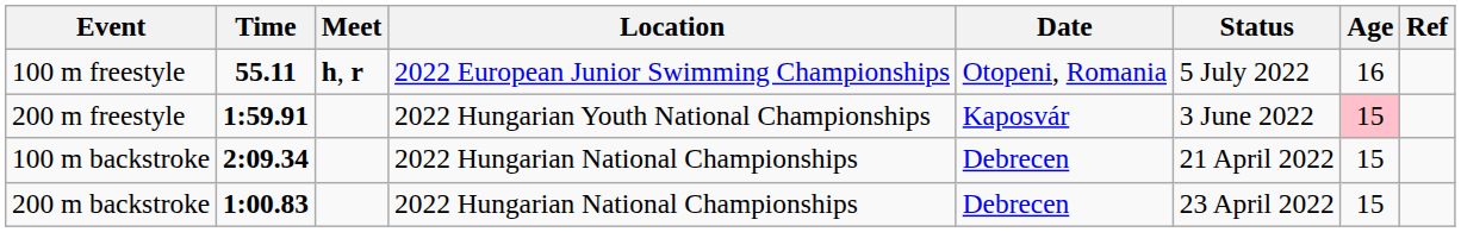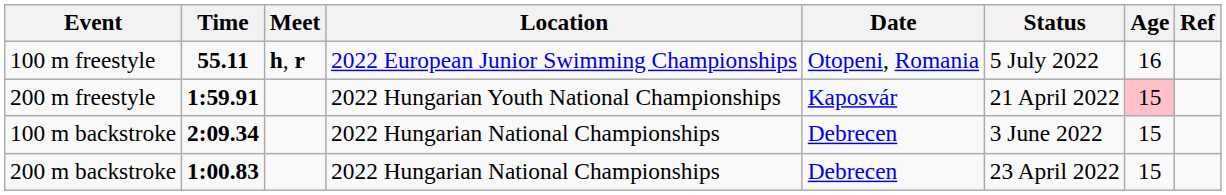200 m freestyle | Status: 3 June 2022 -> 21 April 2022
100 m backstroke | Status: 21 April 2022 -> 3 June 2022
